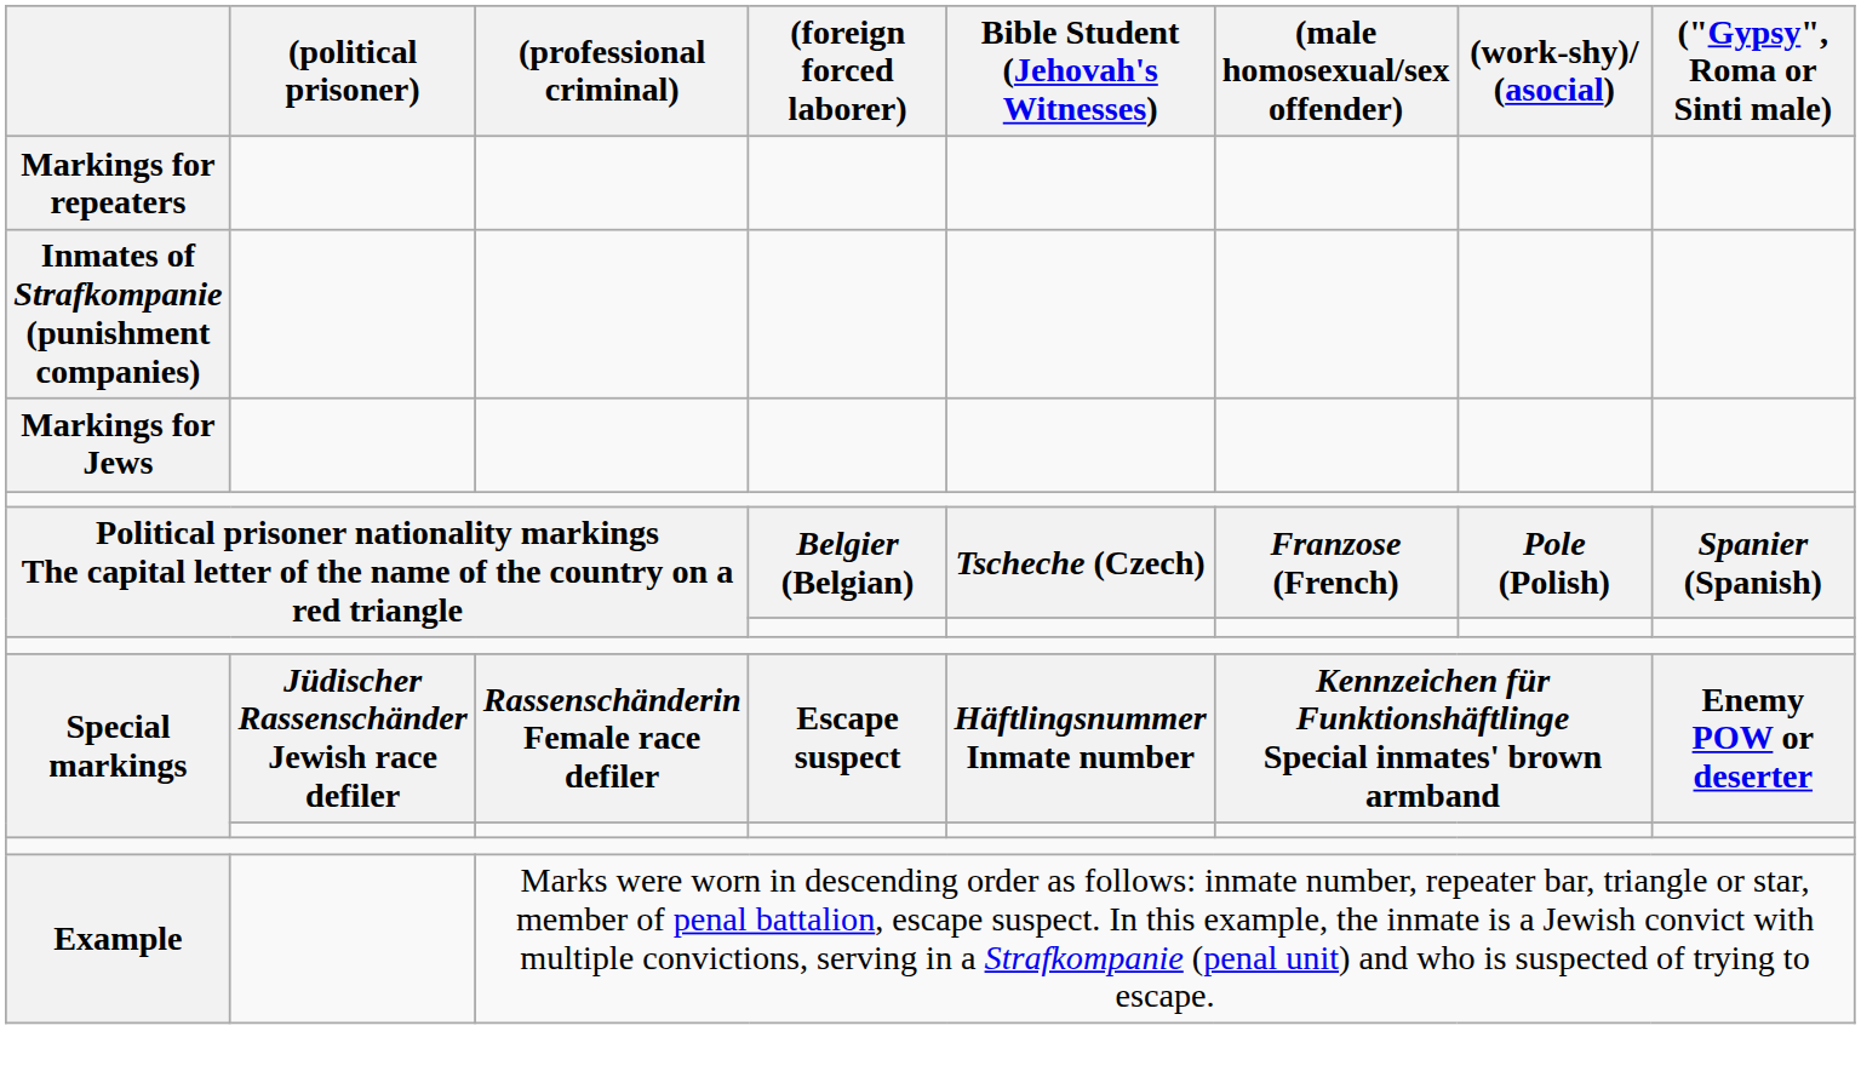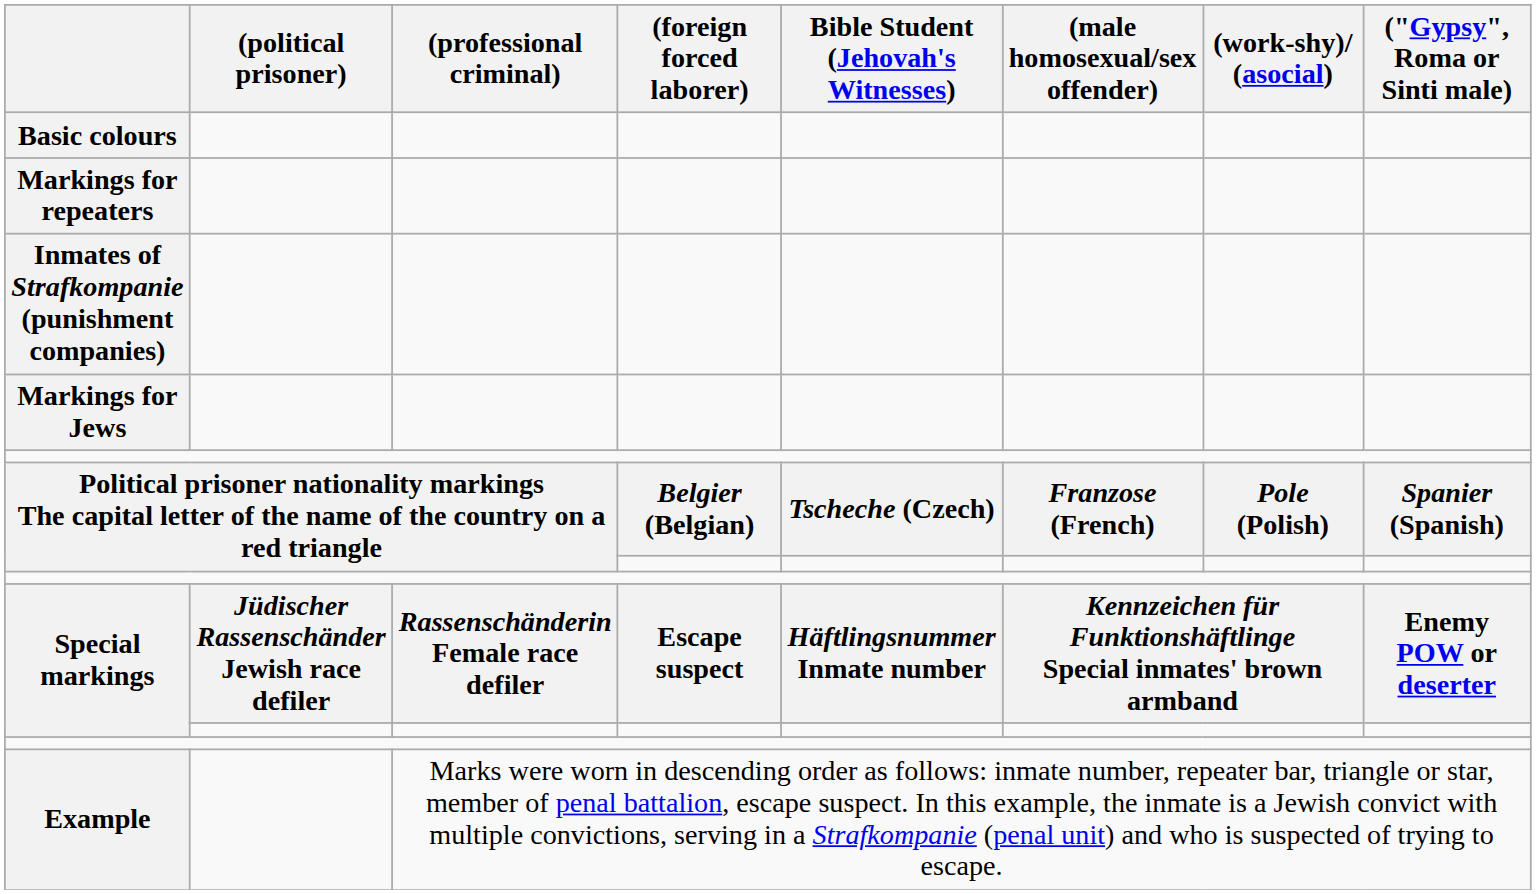+ row: Basic colours
